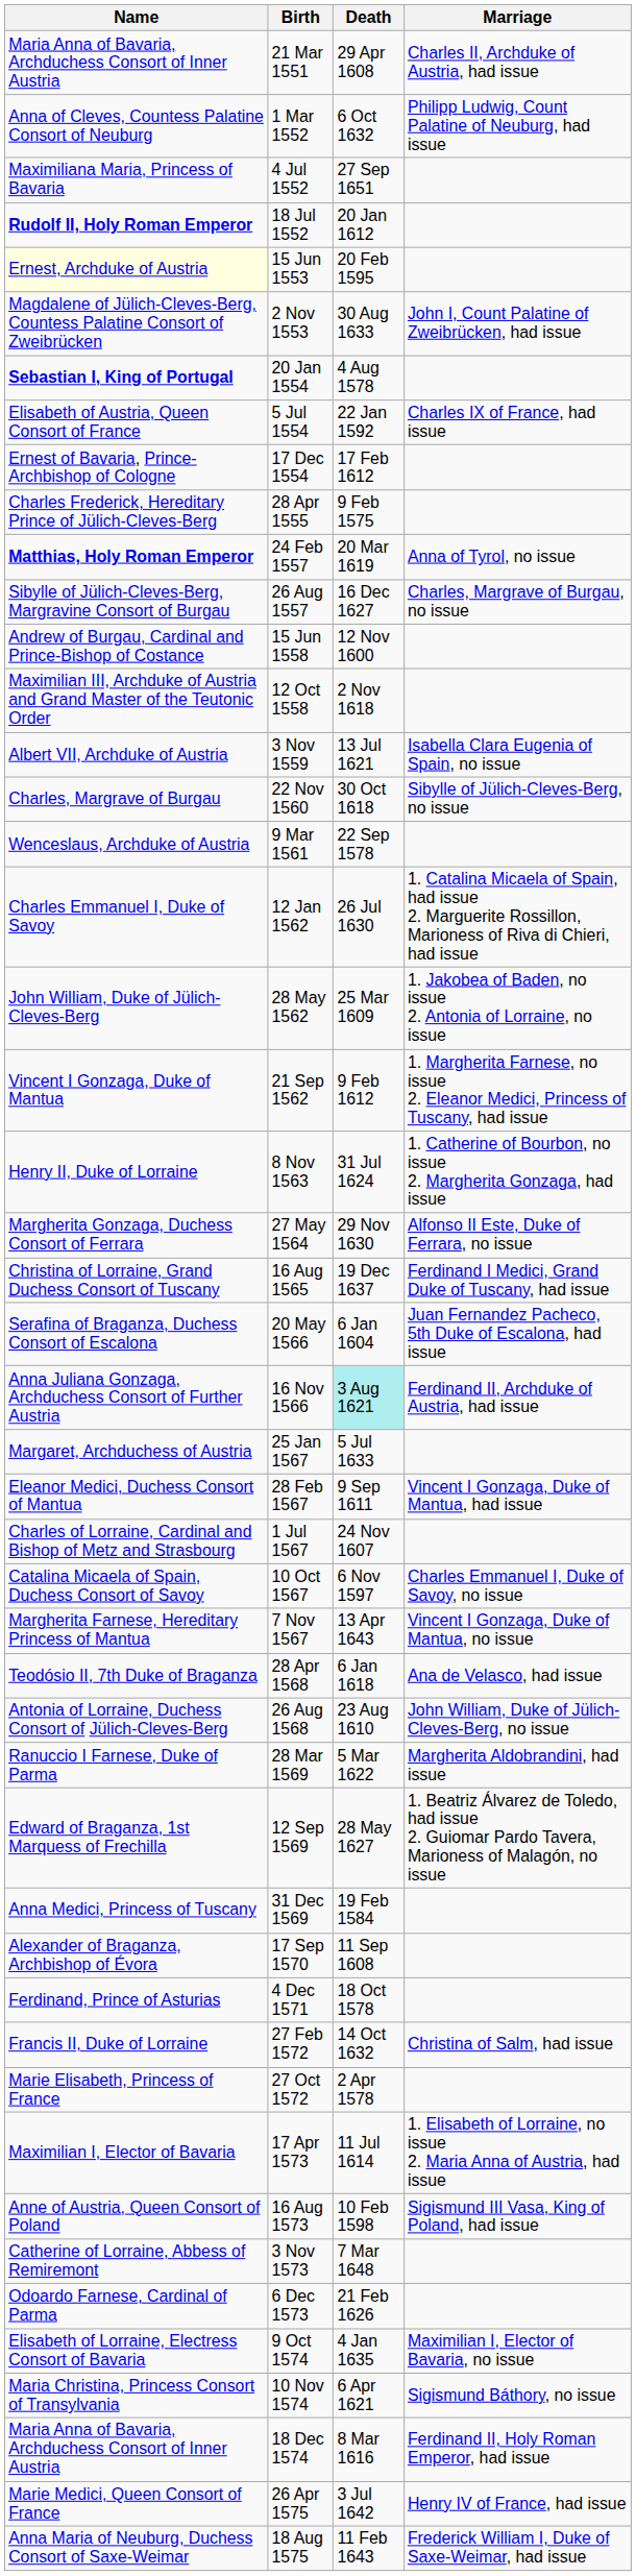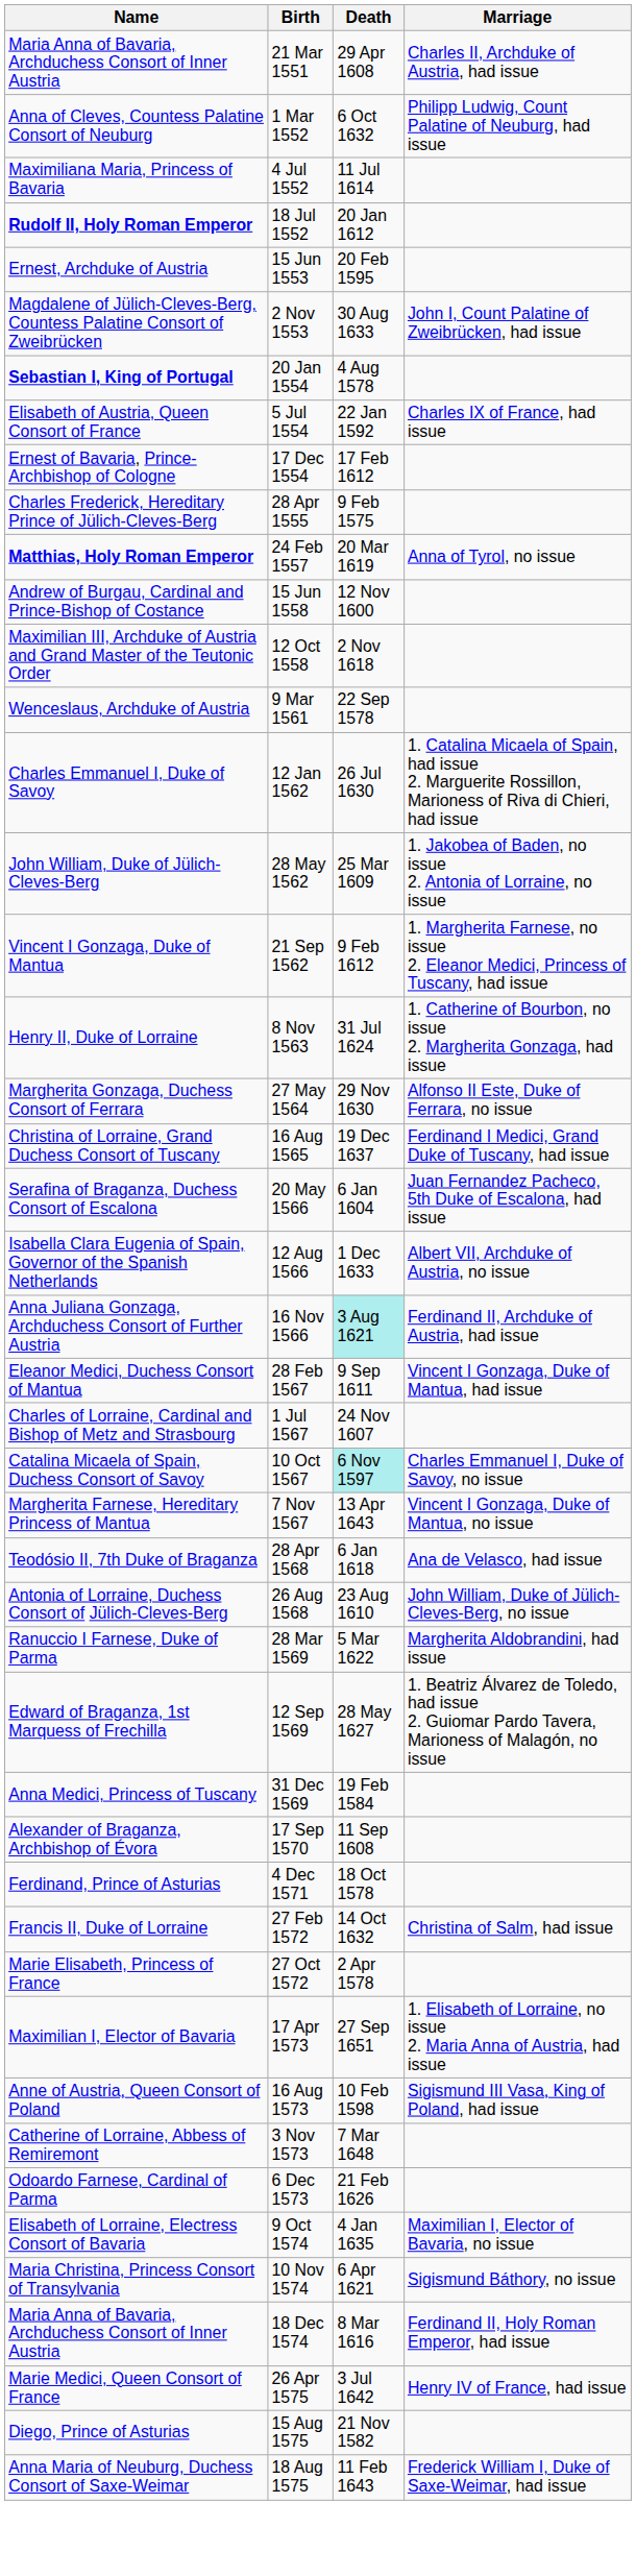4 Jul 1552 | Death: 27 Sep 1651 -> 11 Jul 1614
15 Jun 1553 | Name: lightyellow background -> no background
- row: Sibylle of Jülich-Cleves-Berg, Margravine Consort of Burgau | 26 Aug 1557 | 16 Dec 1627 | Charles, Margrave of Burgau, no issue
- row: Albert VII, Archduke of Austria | 3 Nov 1559 | 13 Jul 1621 | Isabella Clara Eugenia of Spain, no issue
- row: Charles, Margrave of Burgau | 22 Nov 1560 | 30 Oct 1618 | Sibylle of Jülich-Cleves-Berg, no issue
+ row: Isabella Clara Eugenia of Spain, Governor of the Spanish Netherlands | 12 Aug 1566 | 1 Dec 1633 | Albert VII, Archduke of Austria, no issue
- row: Margaret, Archduchess of Austria | 25 Jan 1567 | 5 Jul 1633
10 Oct 1567 | Death: no background -> paleturquoise background
17 Apr 1573 | Death: 11 Jul 1614 -> 27 Sep 1651
+ row: Diego, Prince of Asturias | 15 Aug 1575 | 21 Nov 1582
